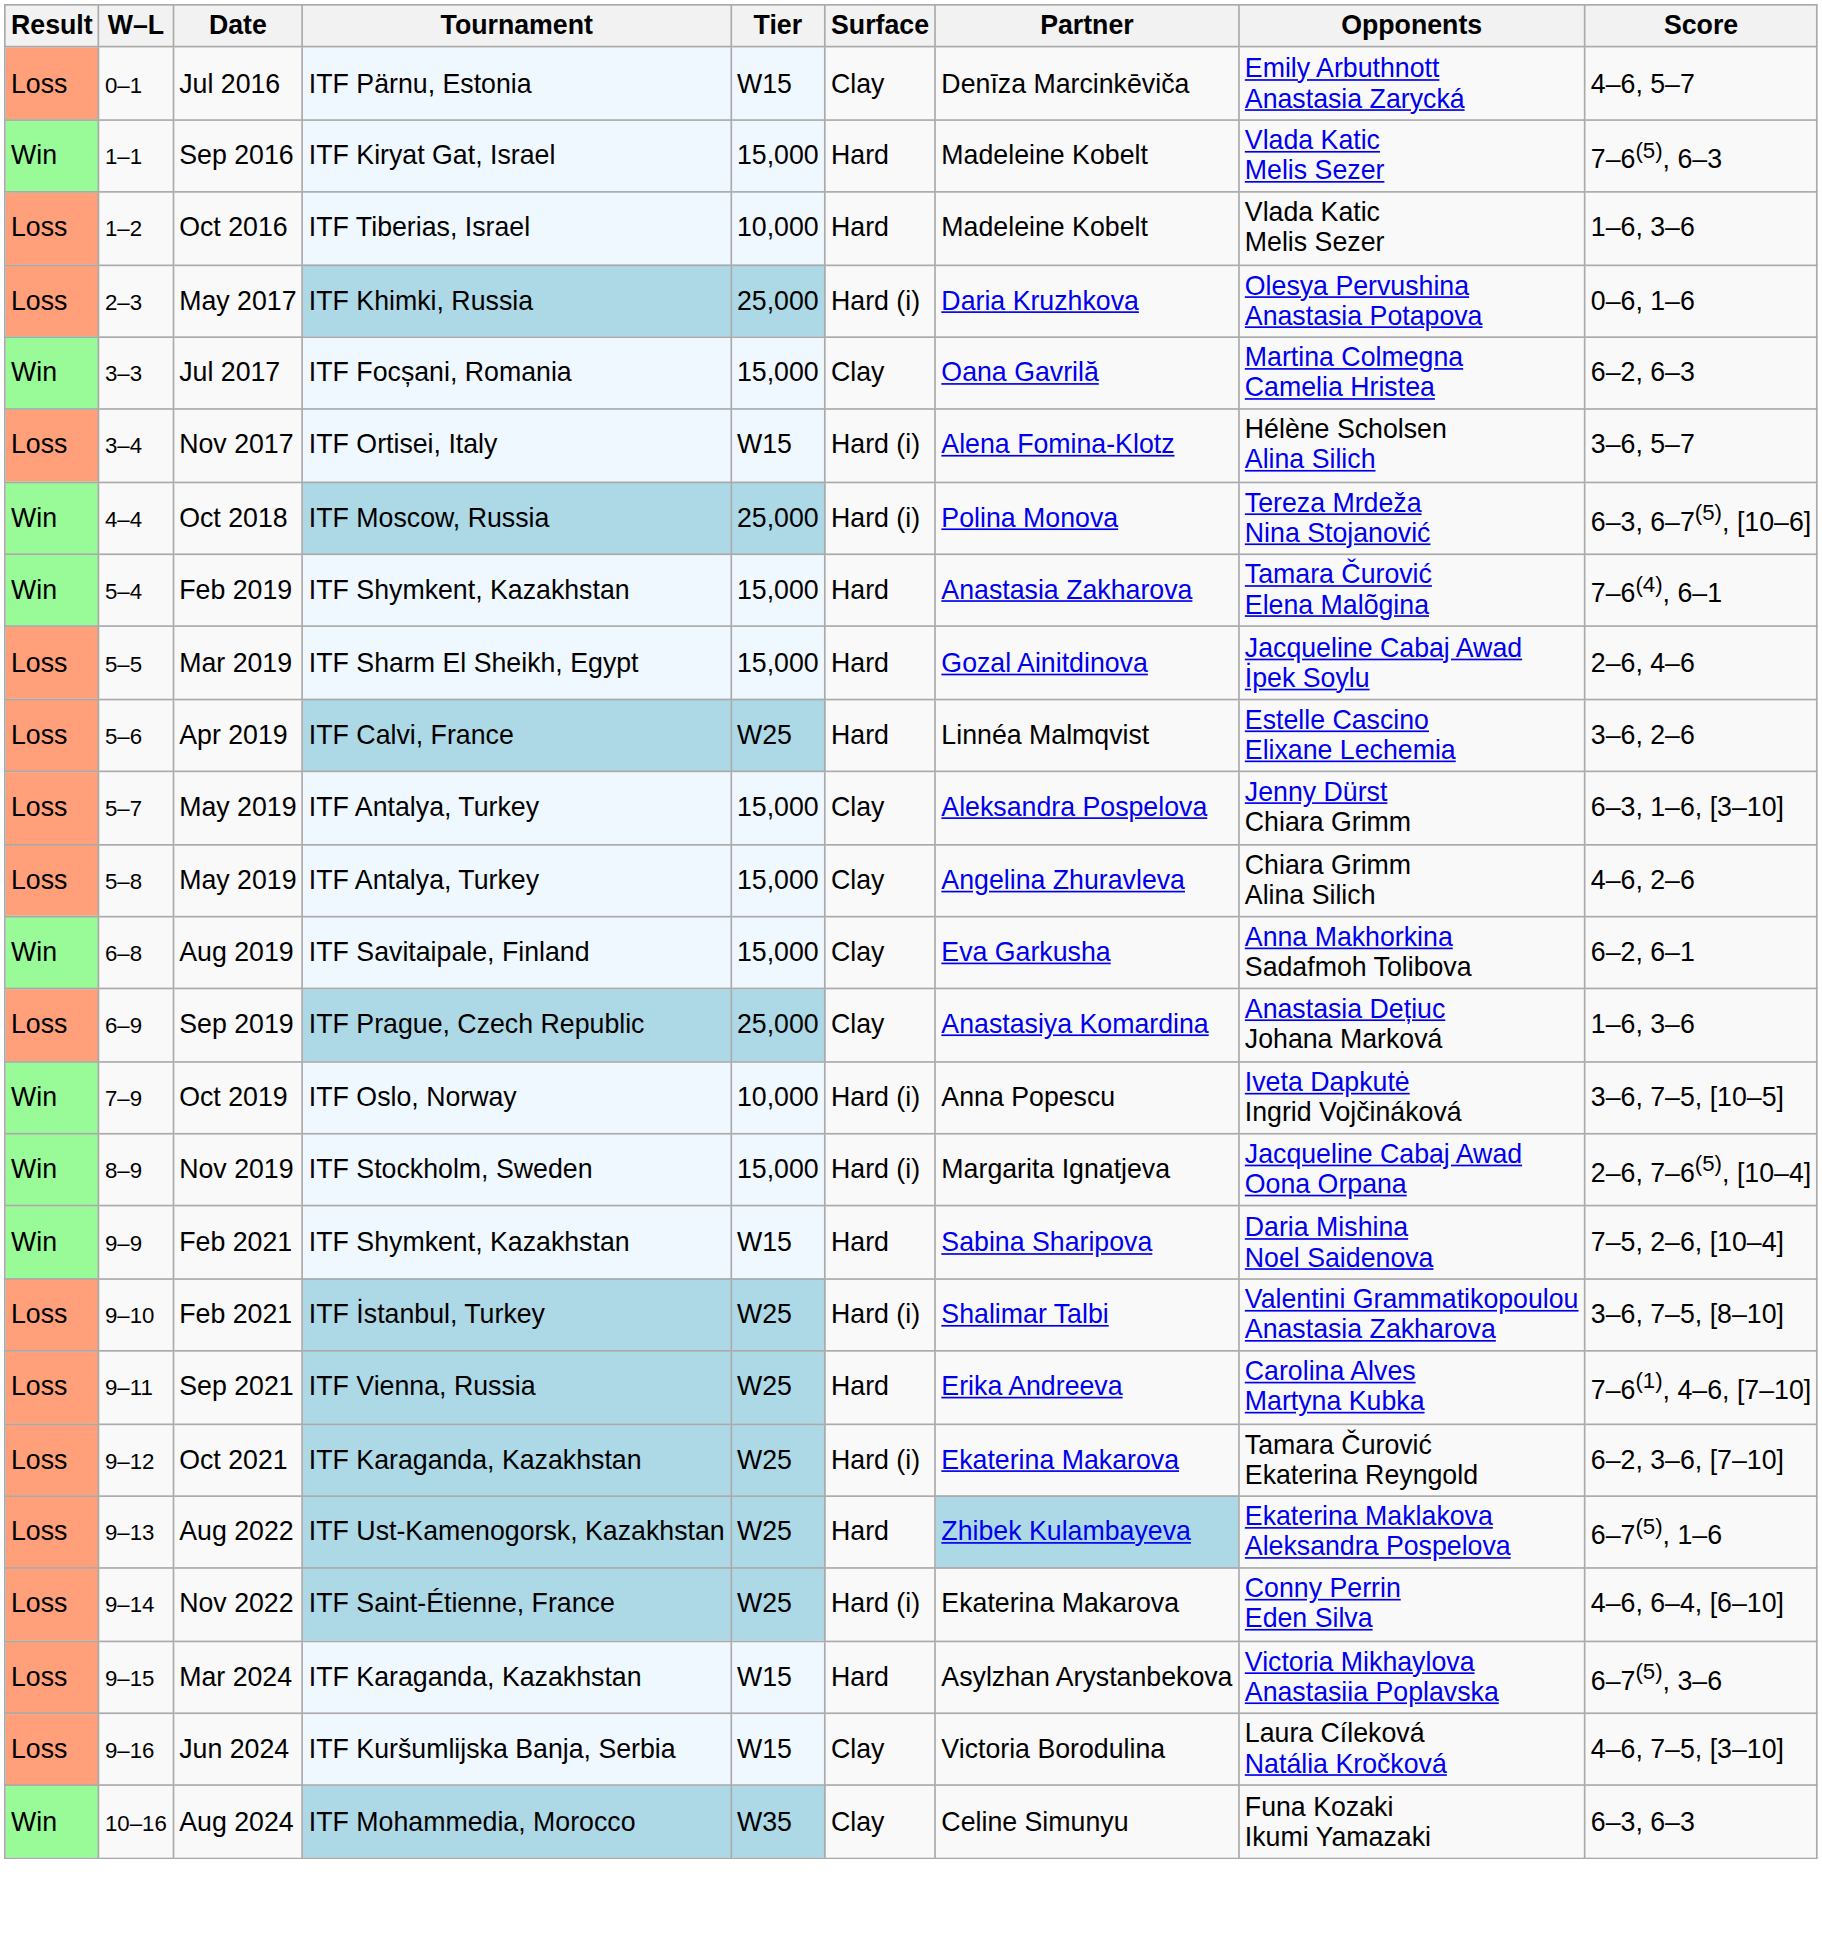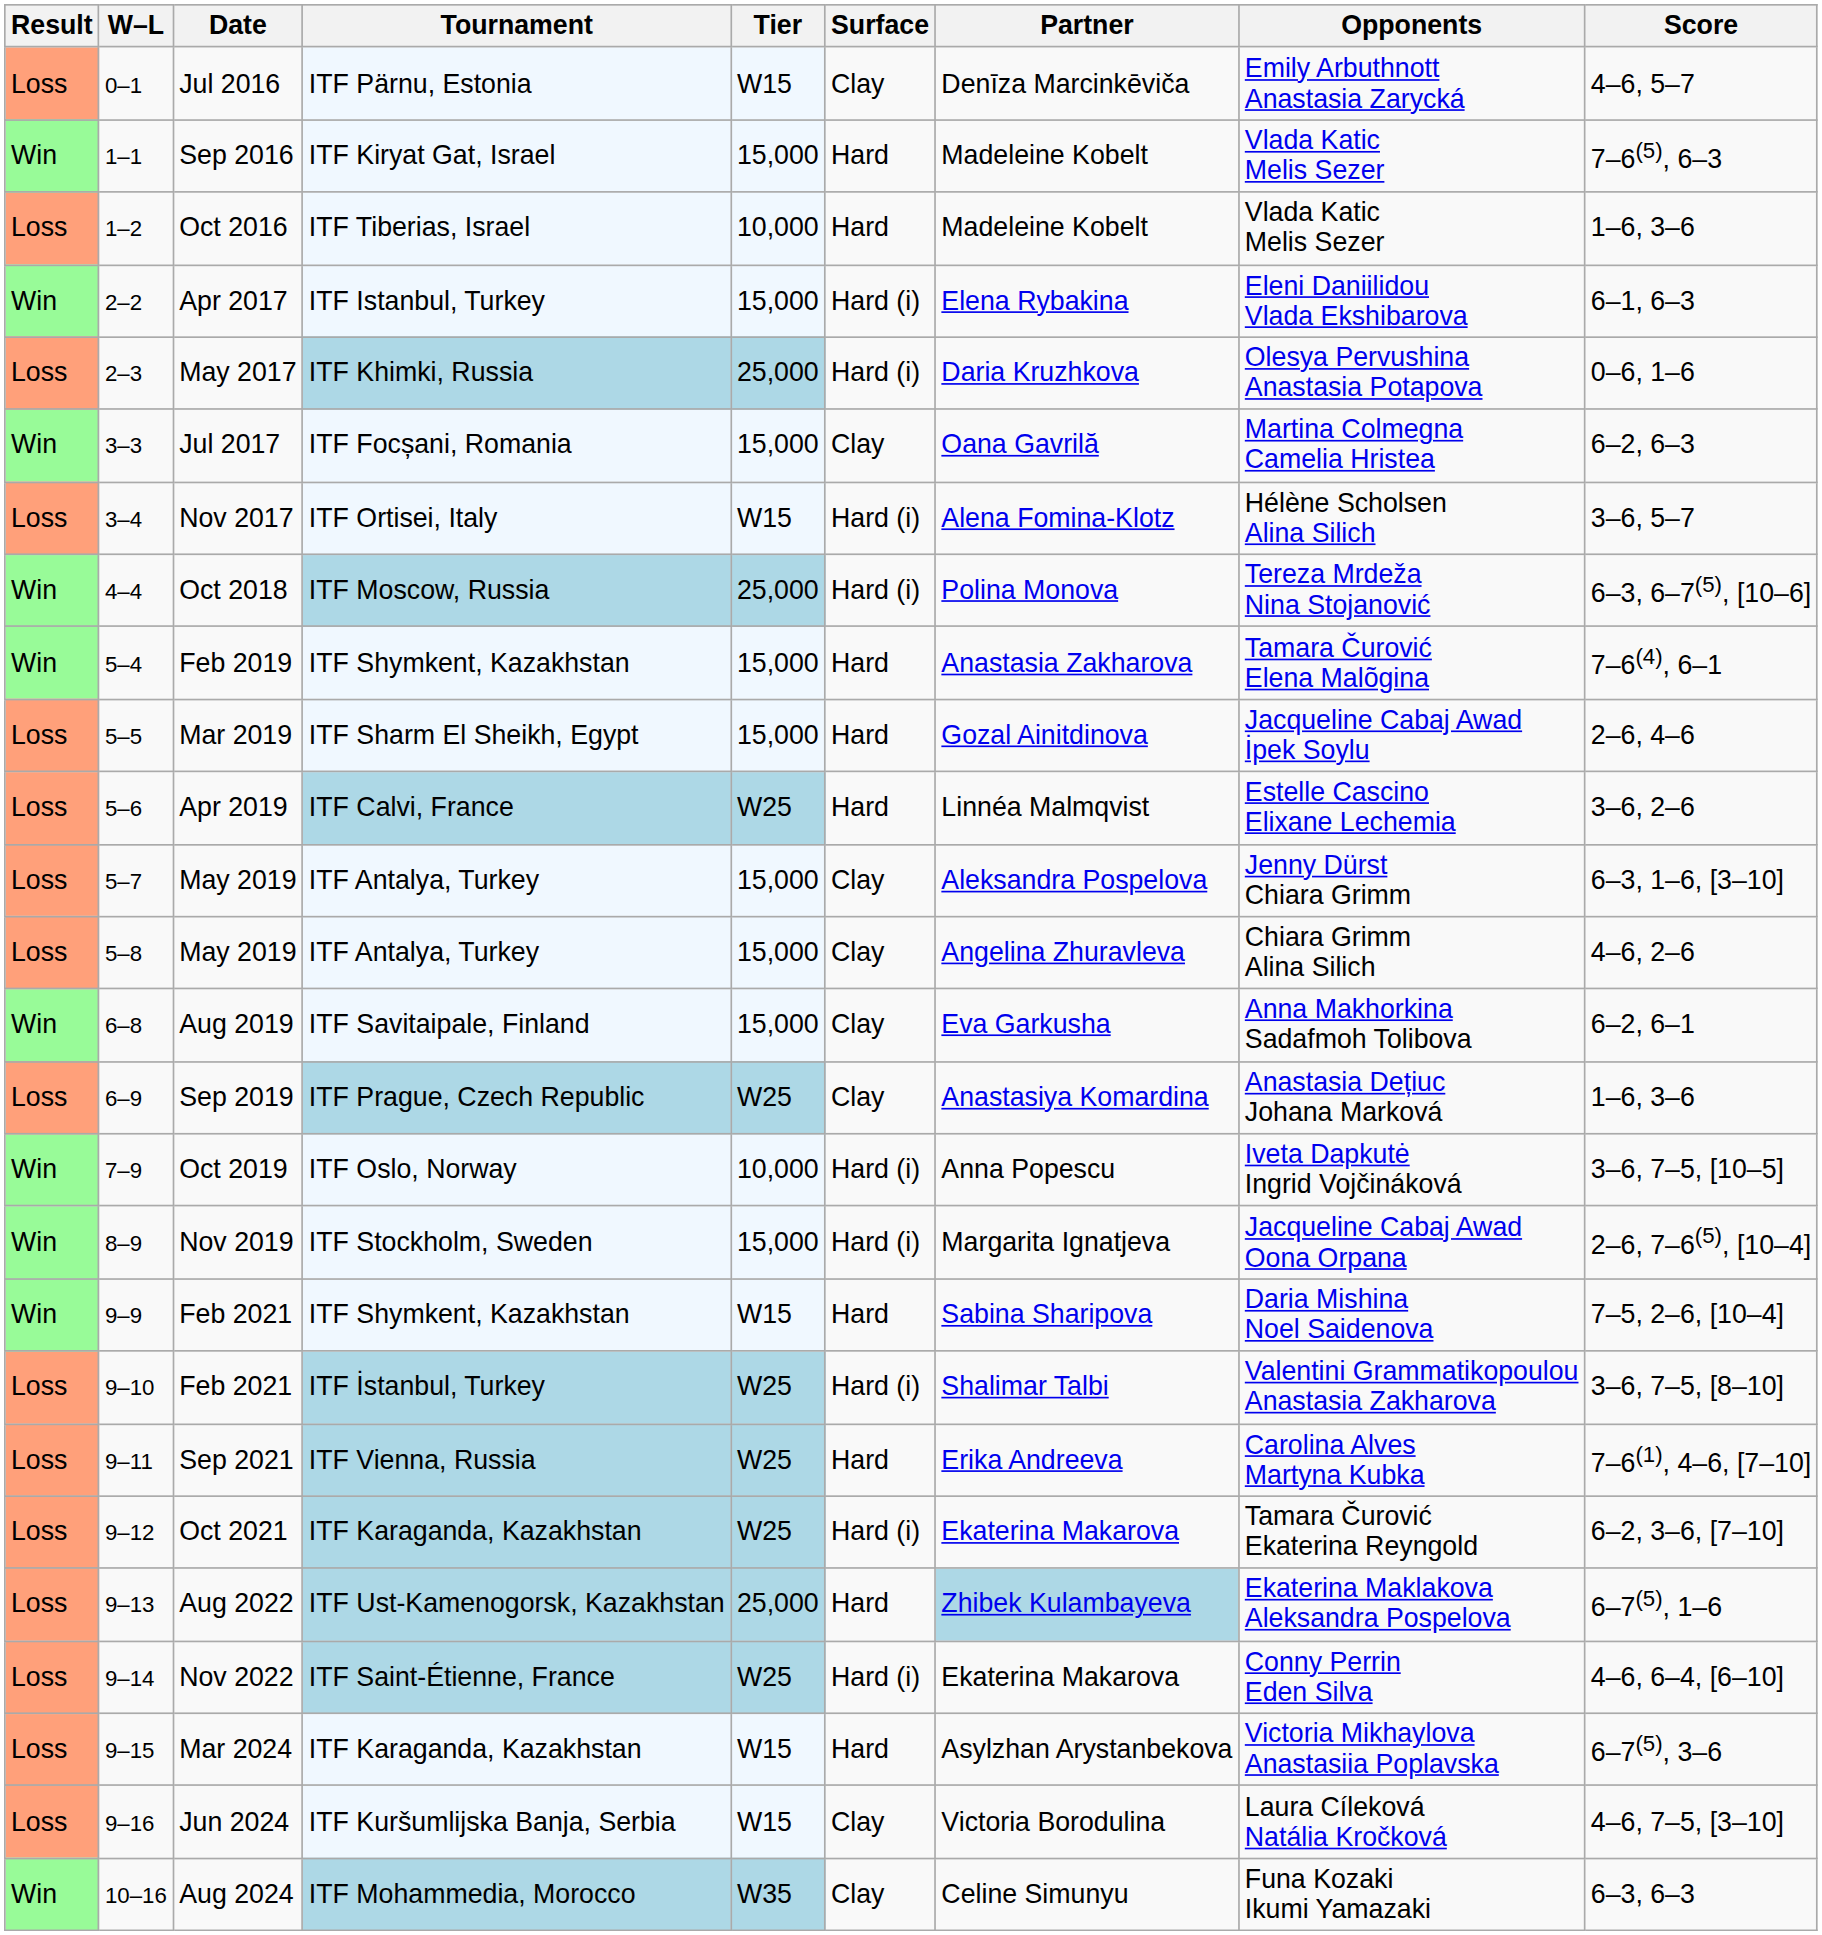+ row: Win | 2–2 | Apr 2017 | ITF Istanbul, Turkey | 15,000 | Hard (i) | Elena Rybakina | Eleni Daniilidou Vlada Ekshibarova | 6–1, 6–3
Sep 2019 | Tier: 25,000 -> W25
Aug 2022 | Tier: W25 -> 25,000
